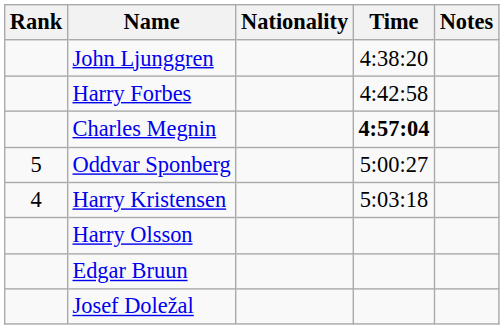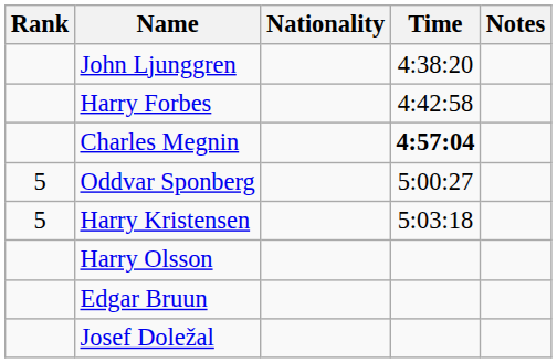Harry Kristensen | Rank: 4 -> 5
